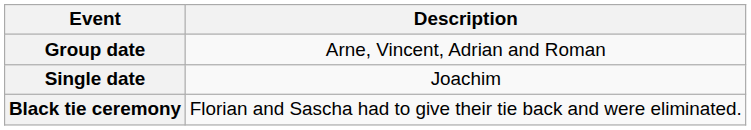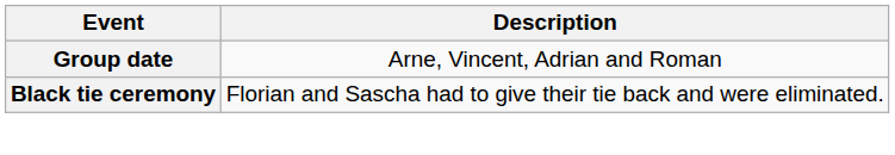- row: Single date | Joachim
